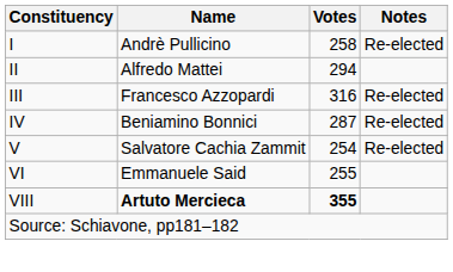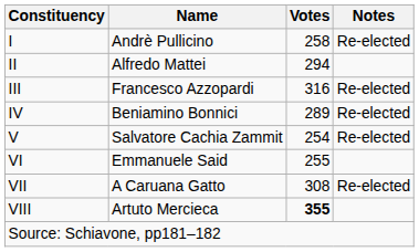IV | Votes: 287 -> 289
+ row: VII | A Caruana Gatto | 308 | Re-elected
VIII | Name: bold -> normal
